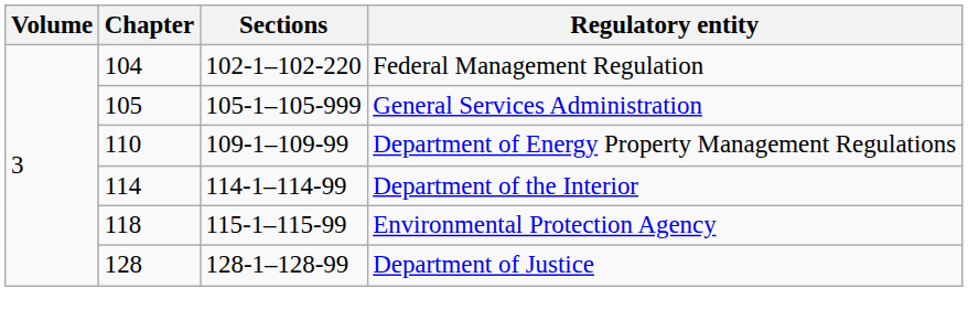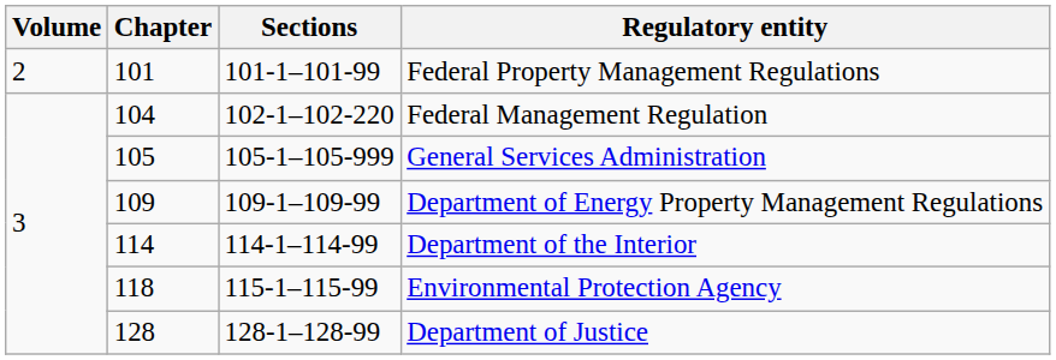+ row: 2 | 101 | 101-1–101-99 | Federal Property Management Regulations
Department of Energy Property Management Regulations | Chapter: 110 -> 109
